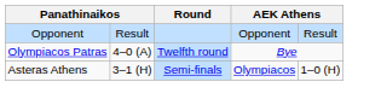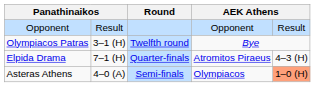Olympiacos Patras | column 2: 4–0 (A) -> 3–1 (H)
+ row: Elpida Drama | 7–1 (H) | Quarter-finals | Atromitos Piraeus | 4–3 (H)
Asteras Athens | column 2: 3–1 (H) -> 4–0 (A)
Asteras Athens | column 5: no background -> lightsalmon background
